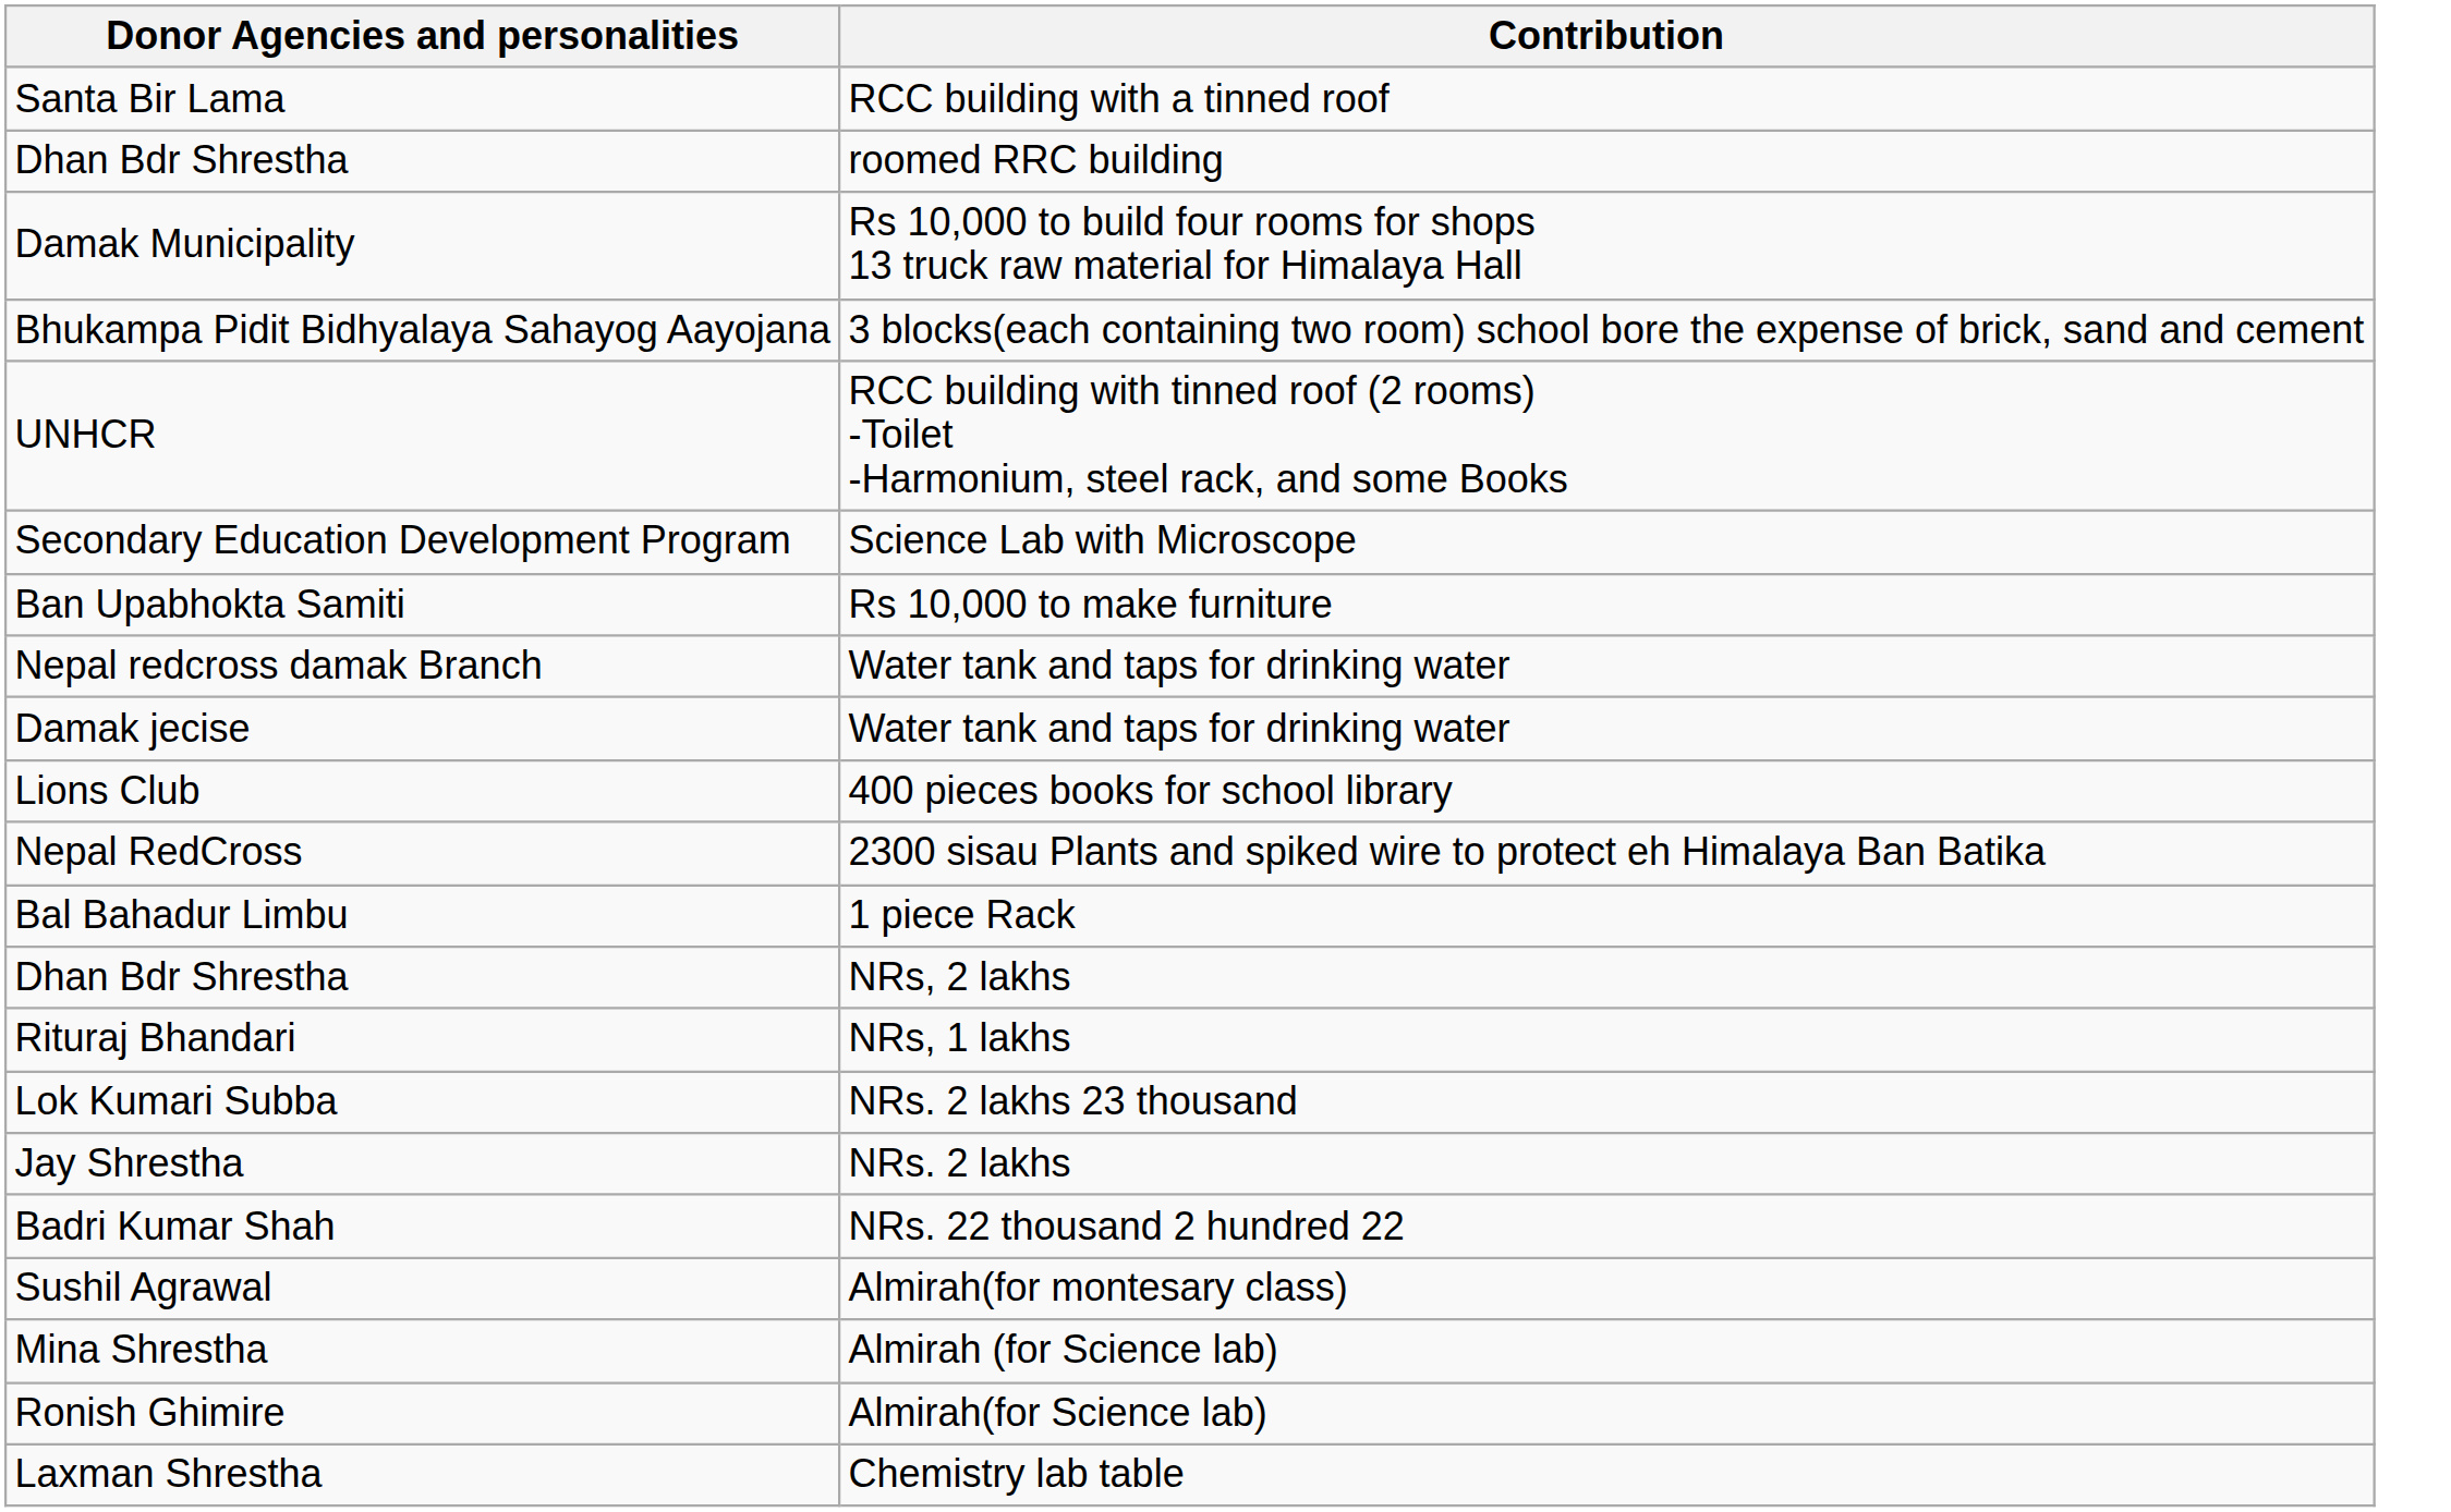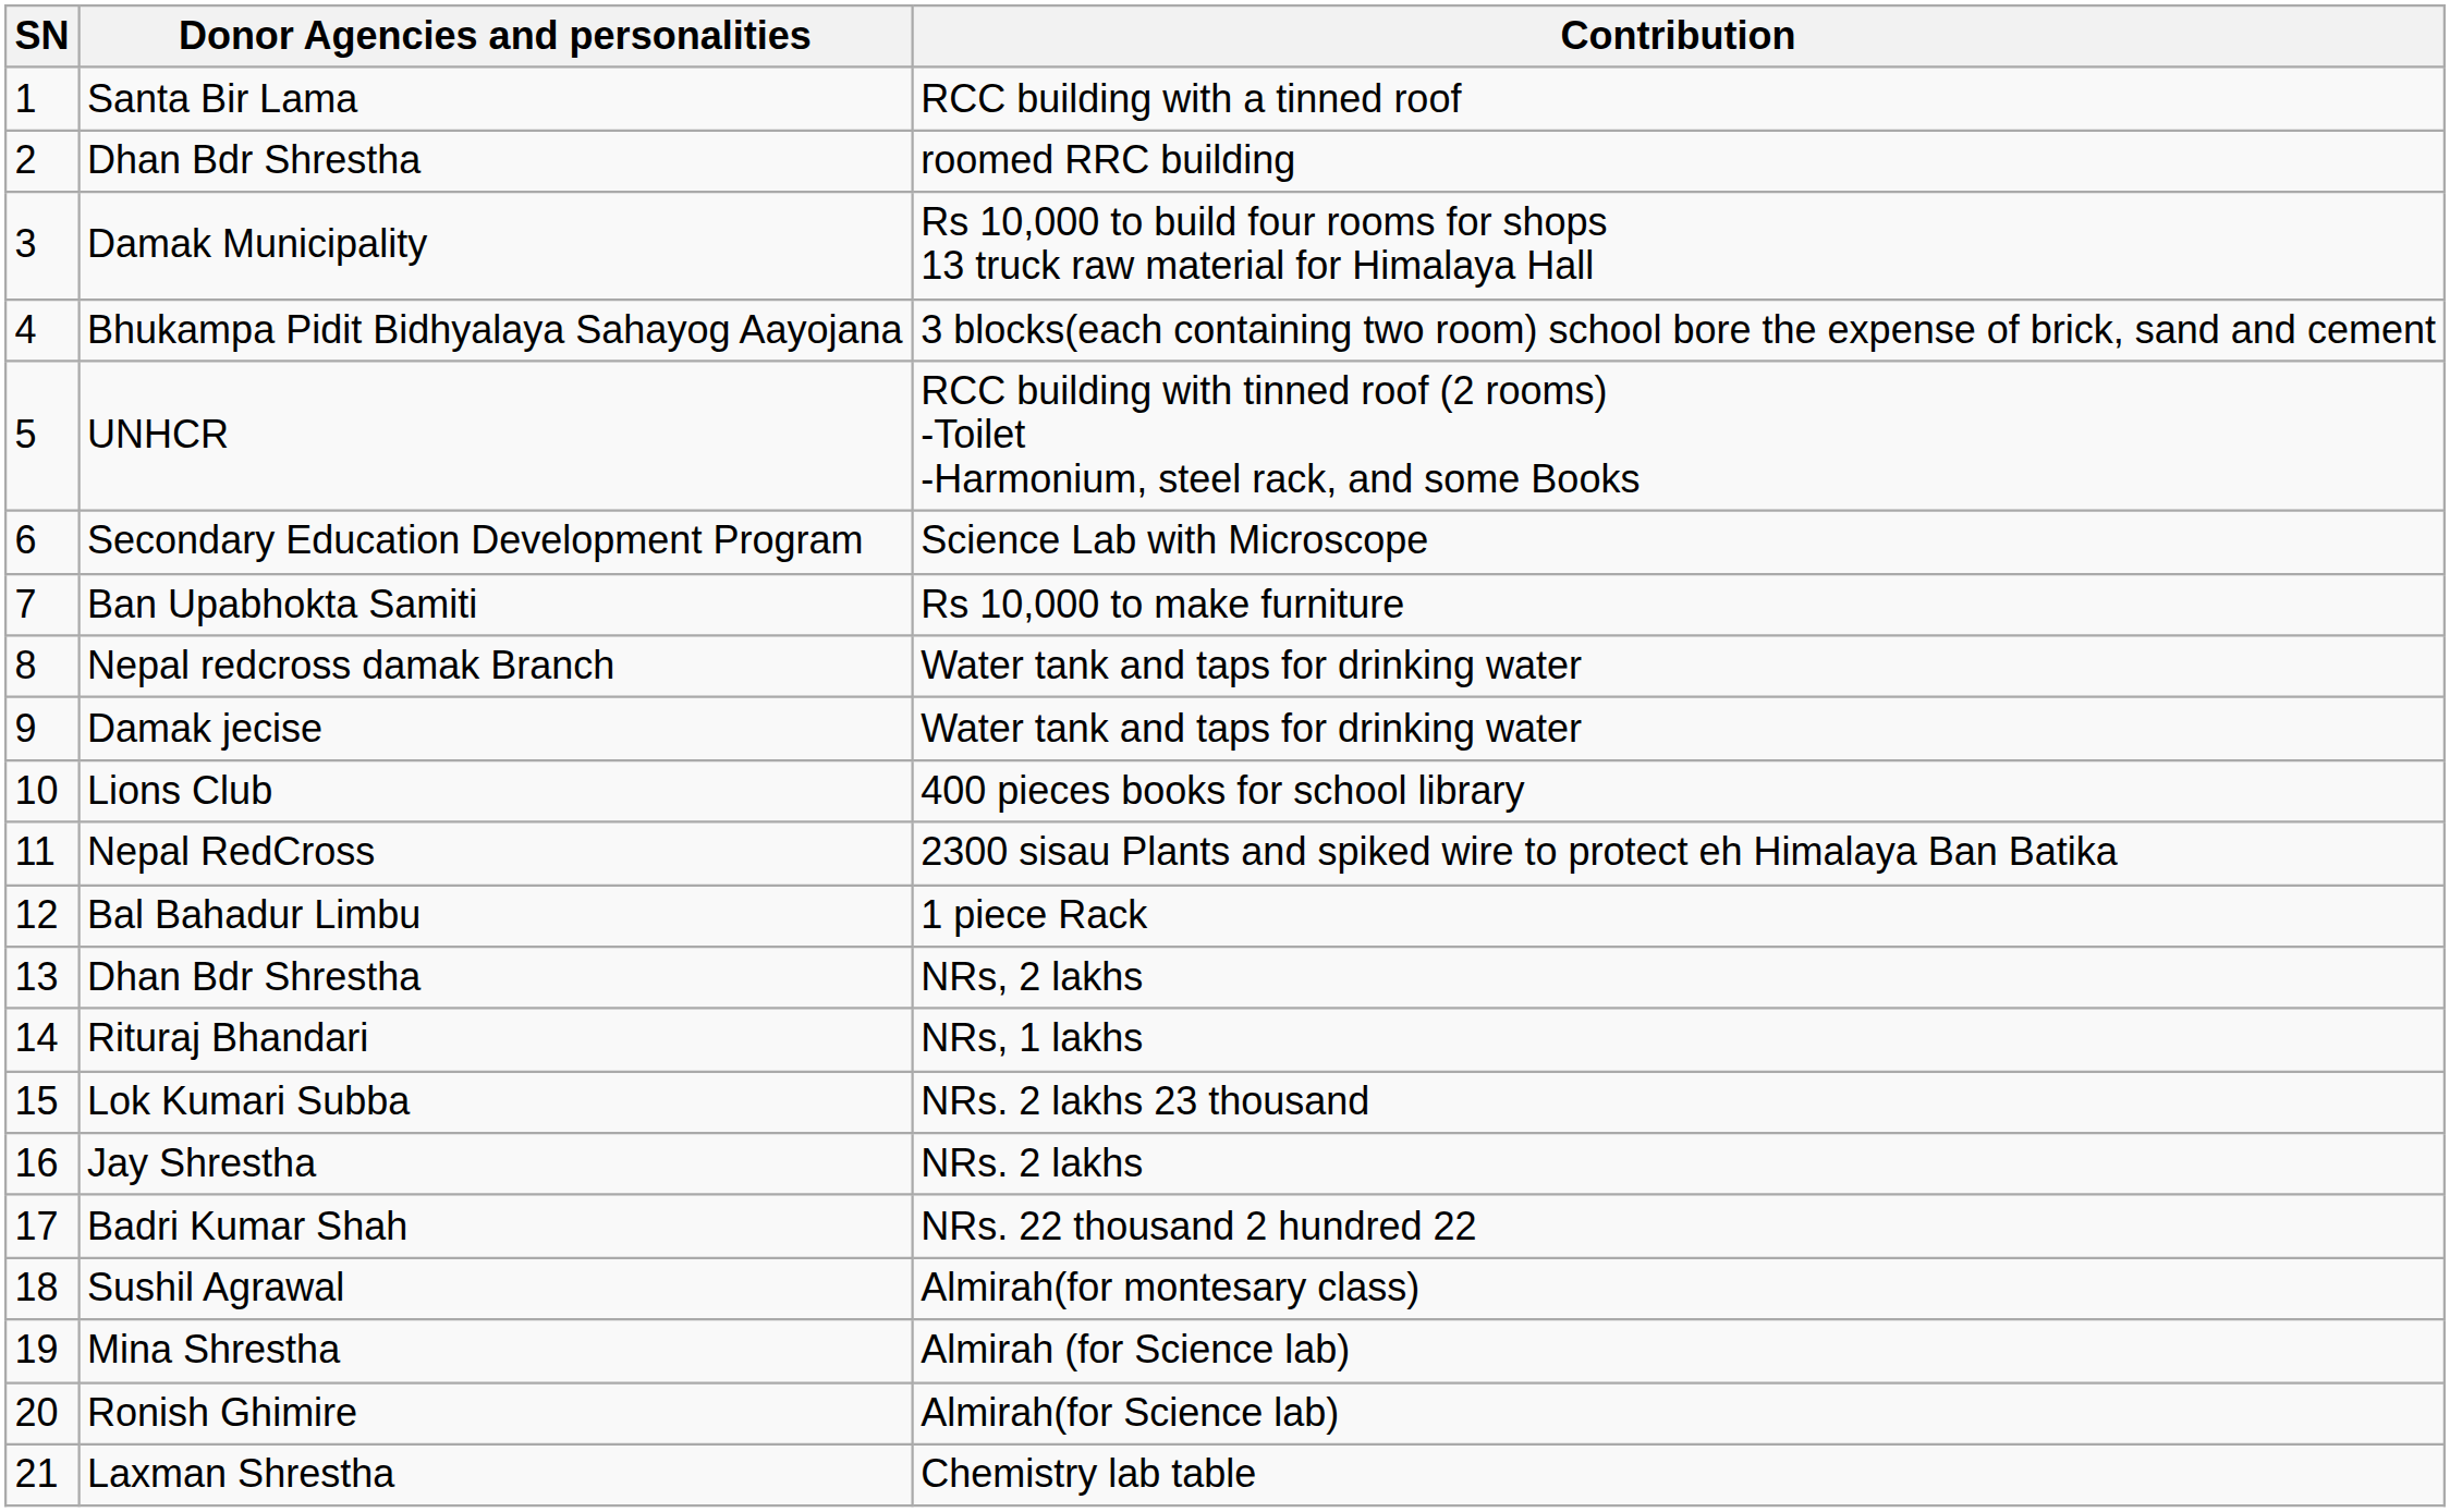+ column: SN | 1 | 2 | 3 | 4 | 5 | 6 | 7 | 8 | 9 | 10 | 11 | 12 | 13 | 14 | 15 | 16 | 17 | 18 | 19 | 20 | 21
